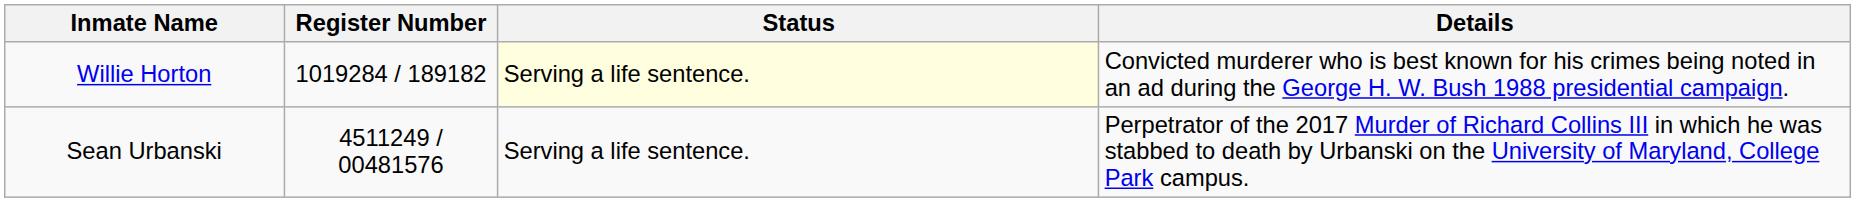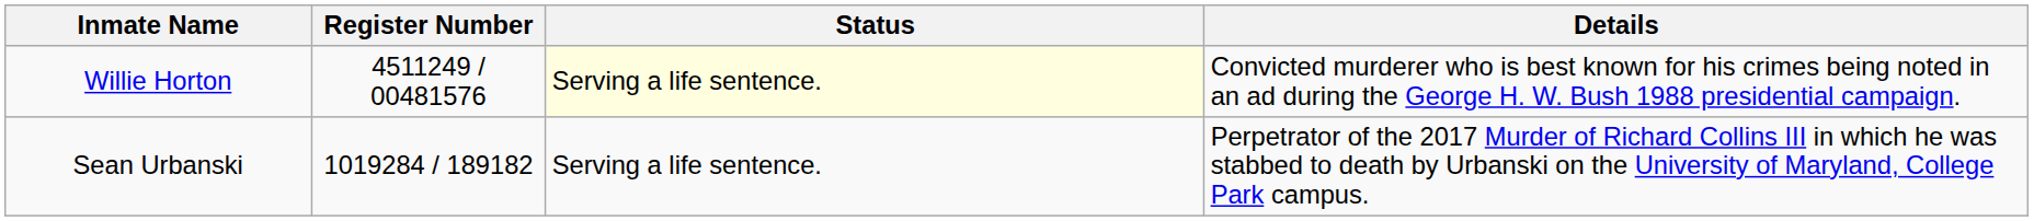Willie Horton | Register Number: 1019284 / 189182 -> 4511249 / 00481576
Sean Urbanski | Register Number: 4511249 / 00481576 -> 1019284 / 189182
